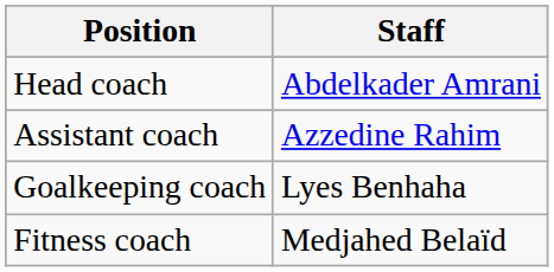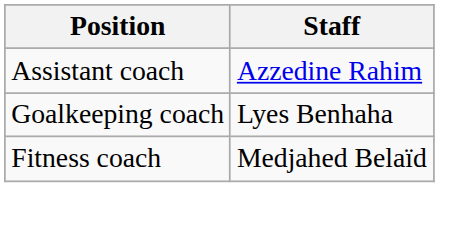- row: Head coach | Abdelkader Amrani
